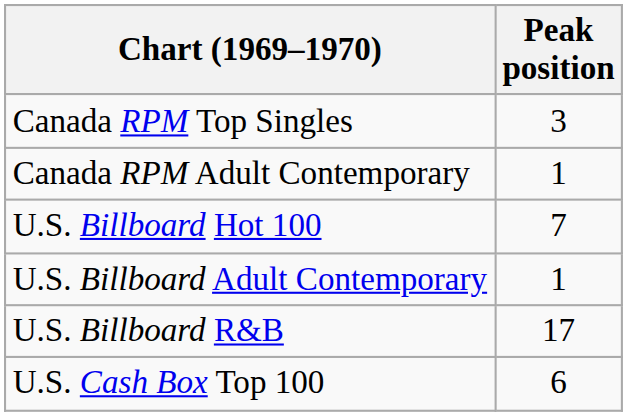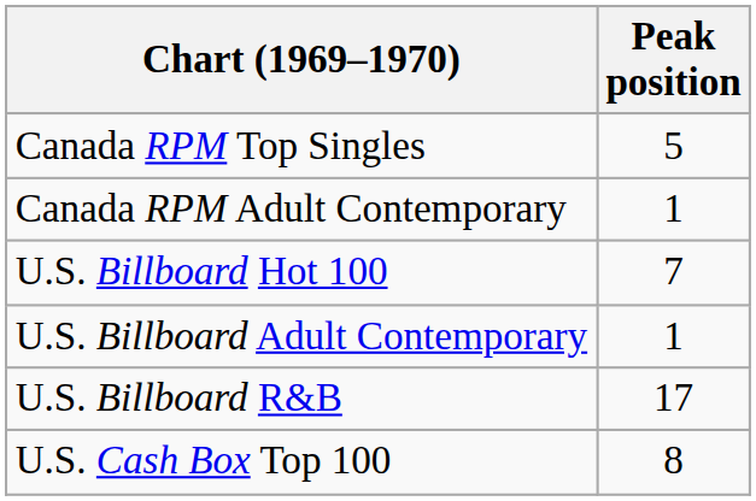Canada RPM Top Singles | Peak position: 3 -> 5
U.S. Cash Box Top 100 | Peak position: 6 -> 8
